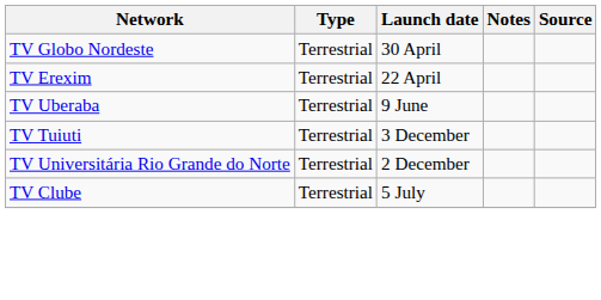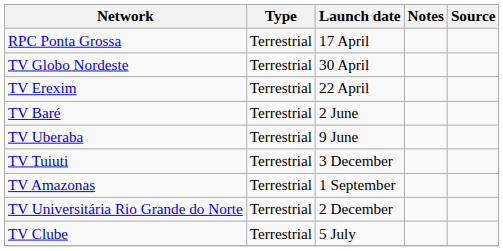+ row: RPC Ponta Grossa | Terrestrial | 17 April
+ row: TV Baré | Terrestrial | 2 June
+ row: TV Amazonas | Terrestrial | 1 September
